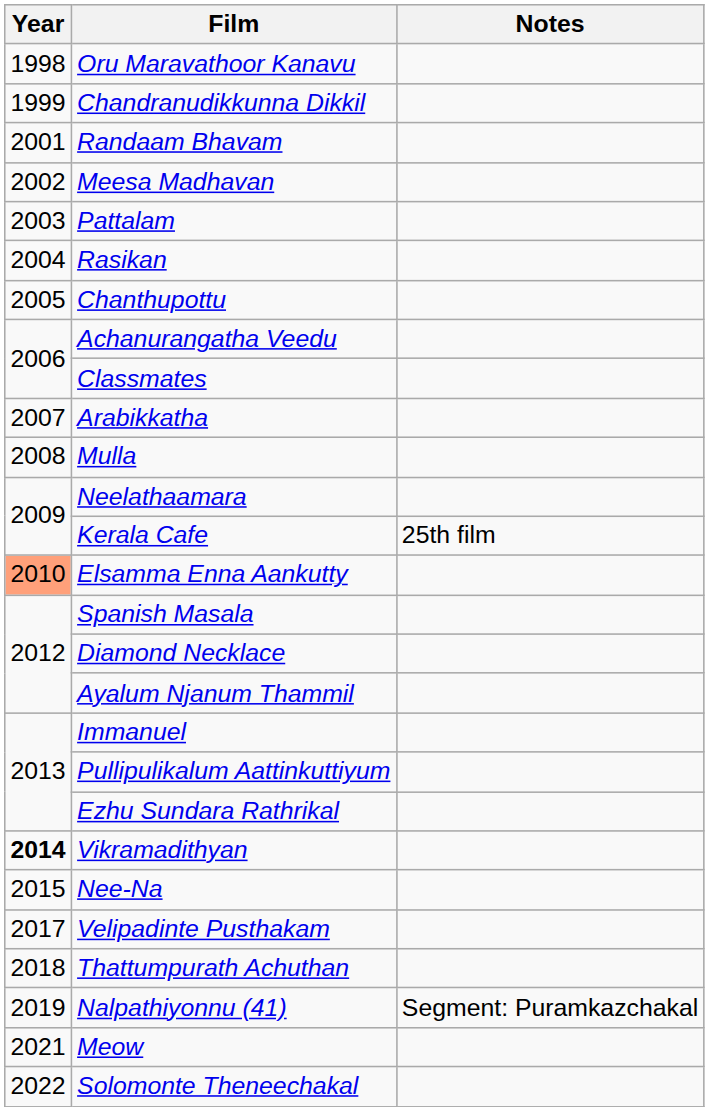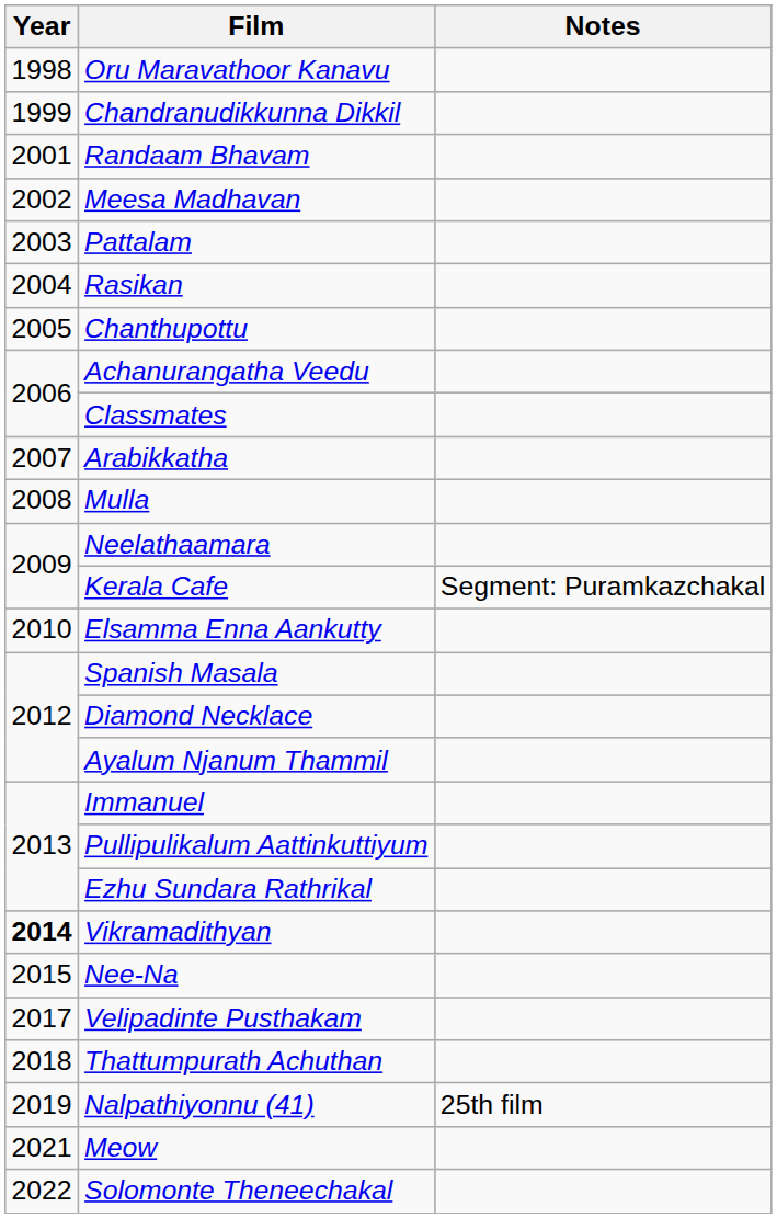Kerala Cafe | Notes: 25th film -> Segment: Puramkazchakal
Elsamma Enna Aankutty | Year: lightsalmon background -> no background
Nalpathiyonnu (41) | Notes: Segment: Puramkazchakal -> 25th film
